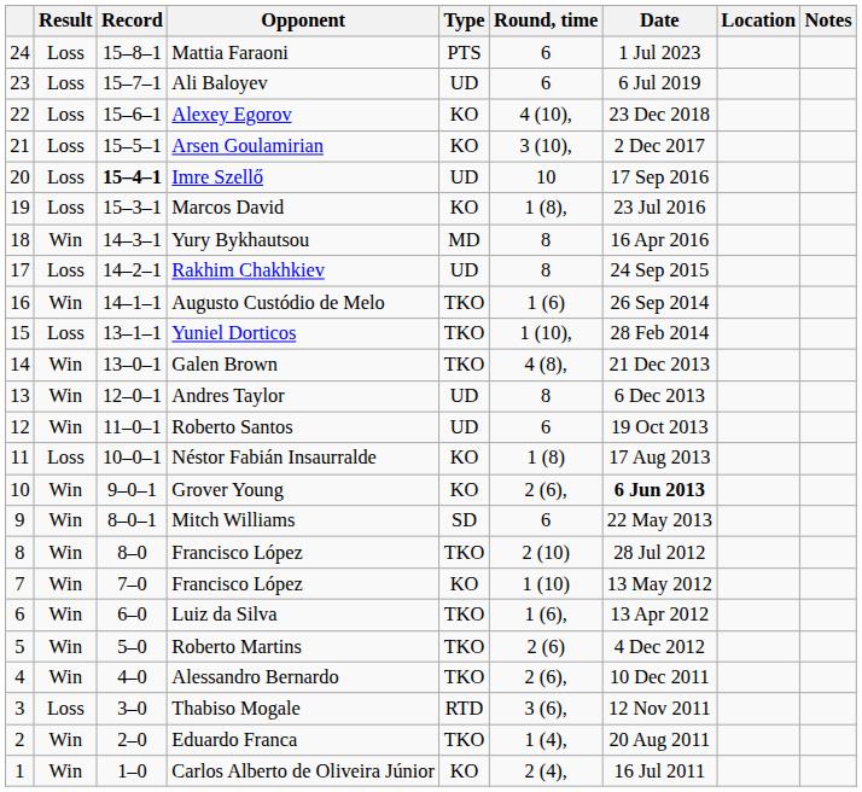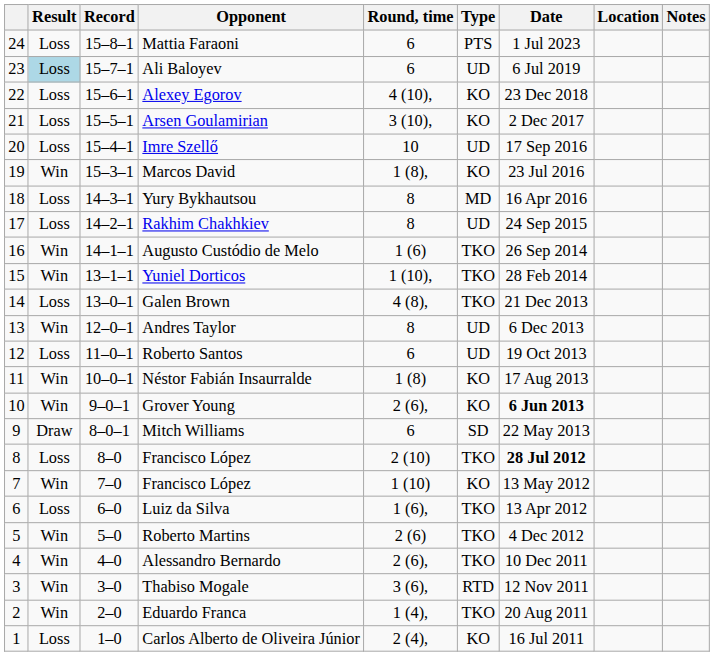columns swapped: Type <-> Round, time
Ali Baloyev | Result: no background -> lightblue background
Imre Szellő | Record: bold -> normal
Marcos David | Result: Loss -> Win
Yury Bykhautsou | Result: Win -> Loss
Yuniel Dorticos | Result: Loss -> Win
Galen Brown | Result: Win -> Loss
Roberto Santos | Result: Win -> Loss
Néstor Fabián Insaurralde | Result: Loss -> Win
Mitch Williams | Result: Win -> Draw
8 / Francisco López | Result: Win -> Loss
8 / Francisco López | Date: normal -> bold
Luiz da Silva | Result: Win -> Loss
Thabiso Mogale | Result: Loss -> Win
Carlos Alberto de Oliveira Júnior | Result: Win -> Loss
